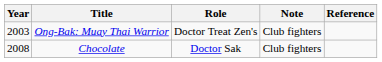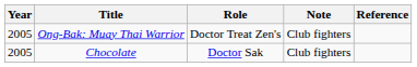Ong-Bak: Muay Thai Warrior | Year: 2003 -> 2005
Chocolate | Year: 2008 -> 2005
